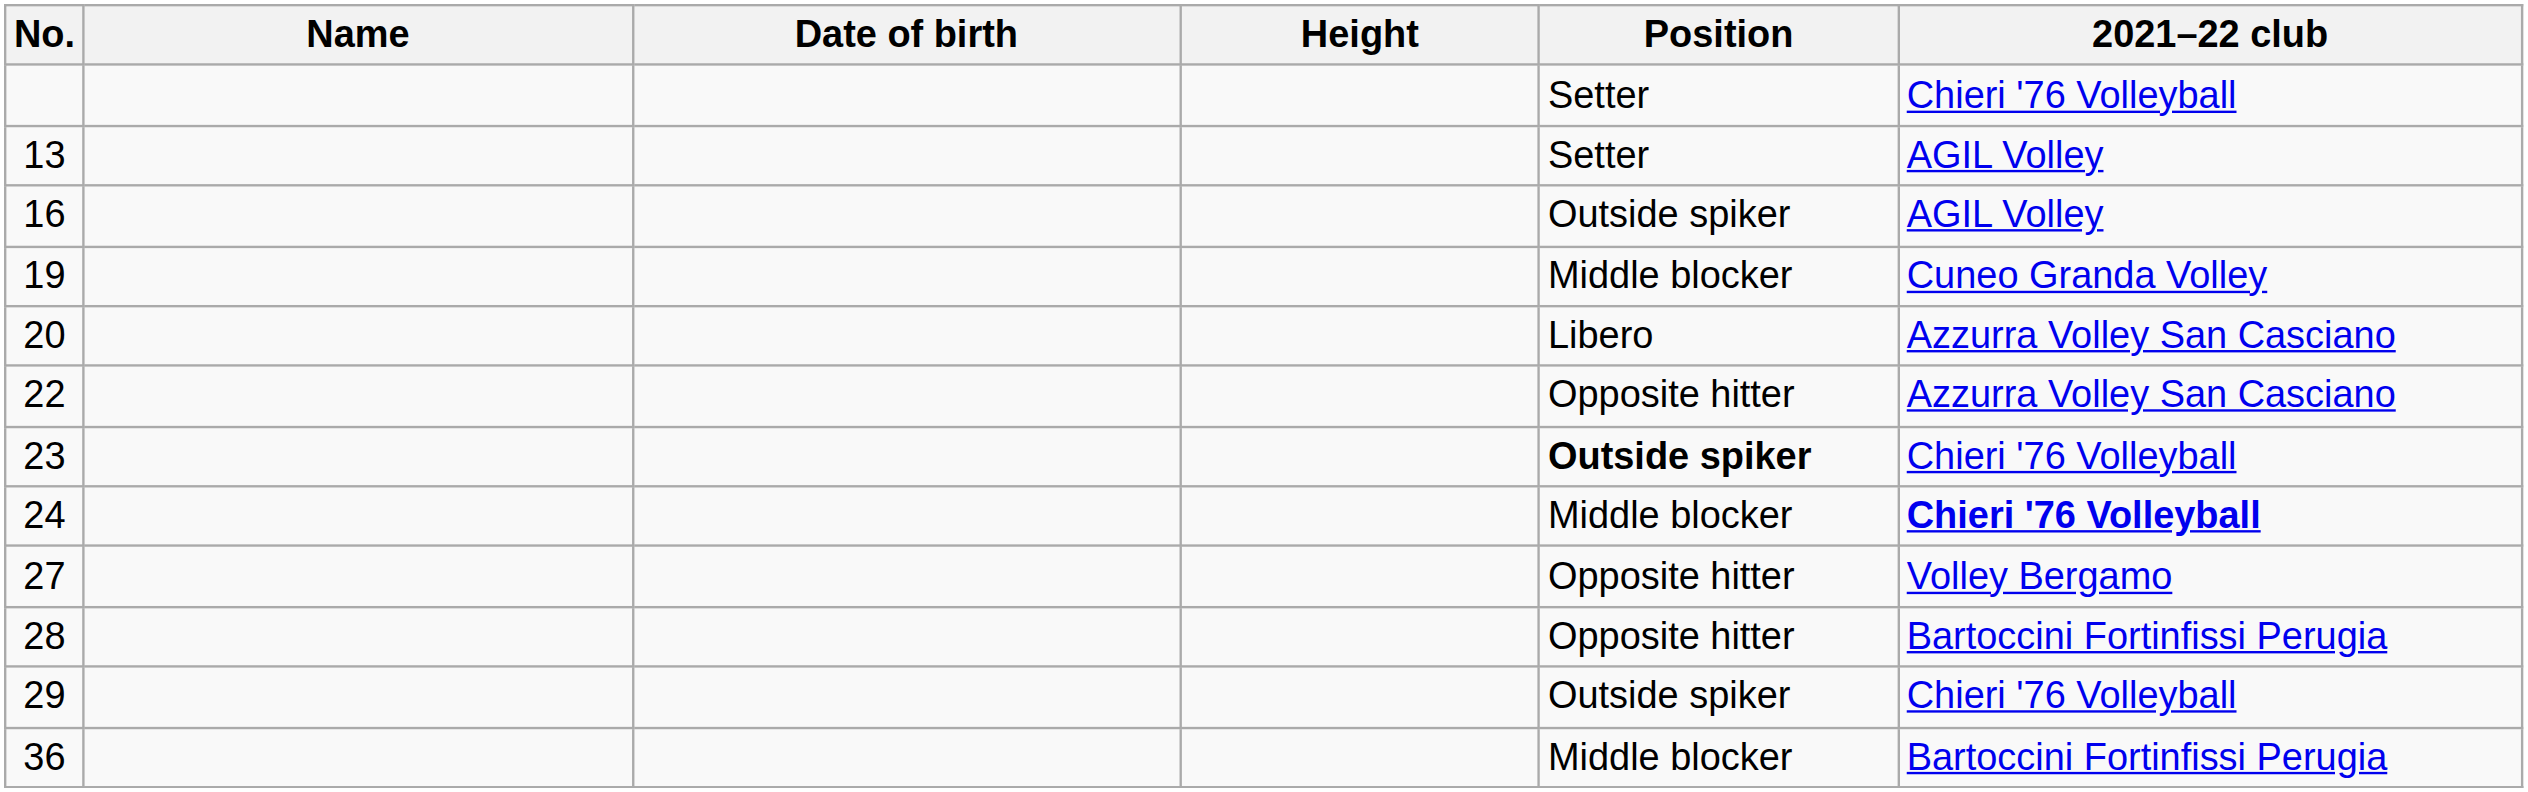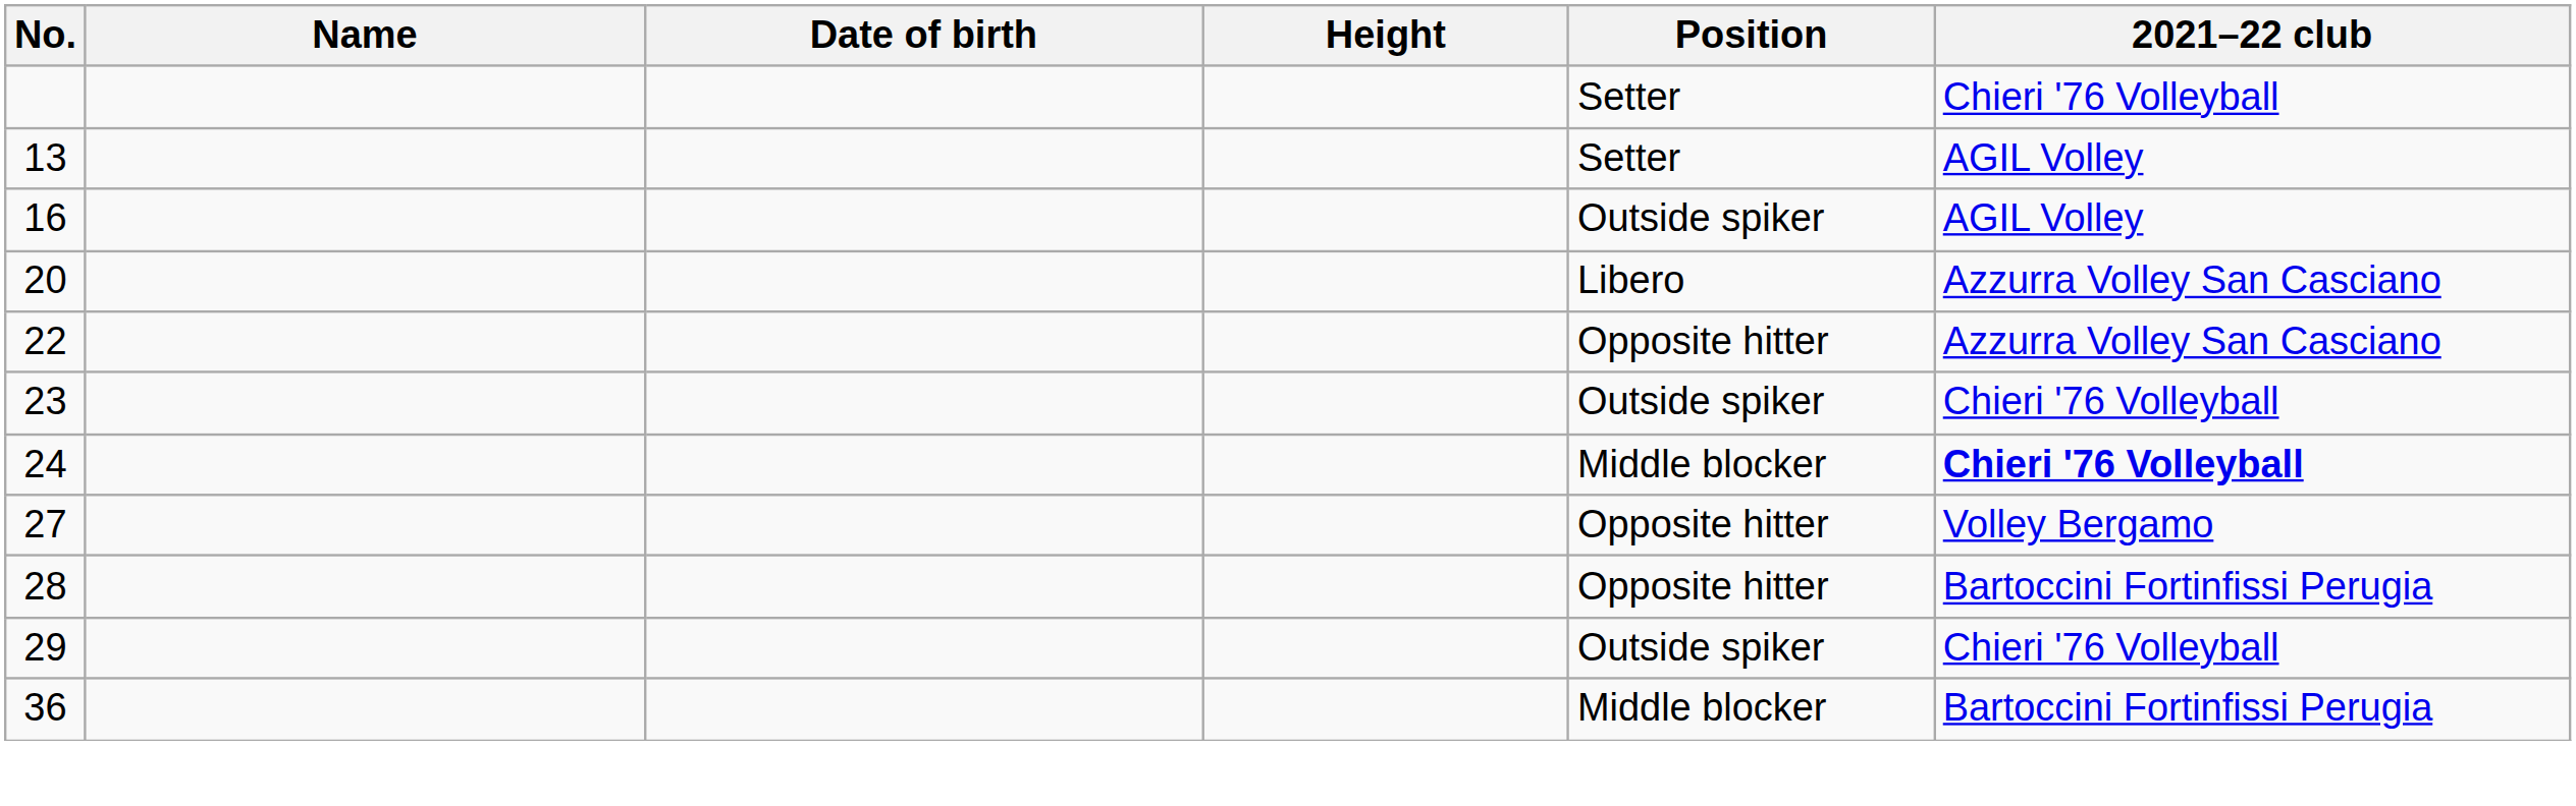- row: 19 | Middle blocker | Cuneo Granda Volley
23 | Position: bold -> normal
